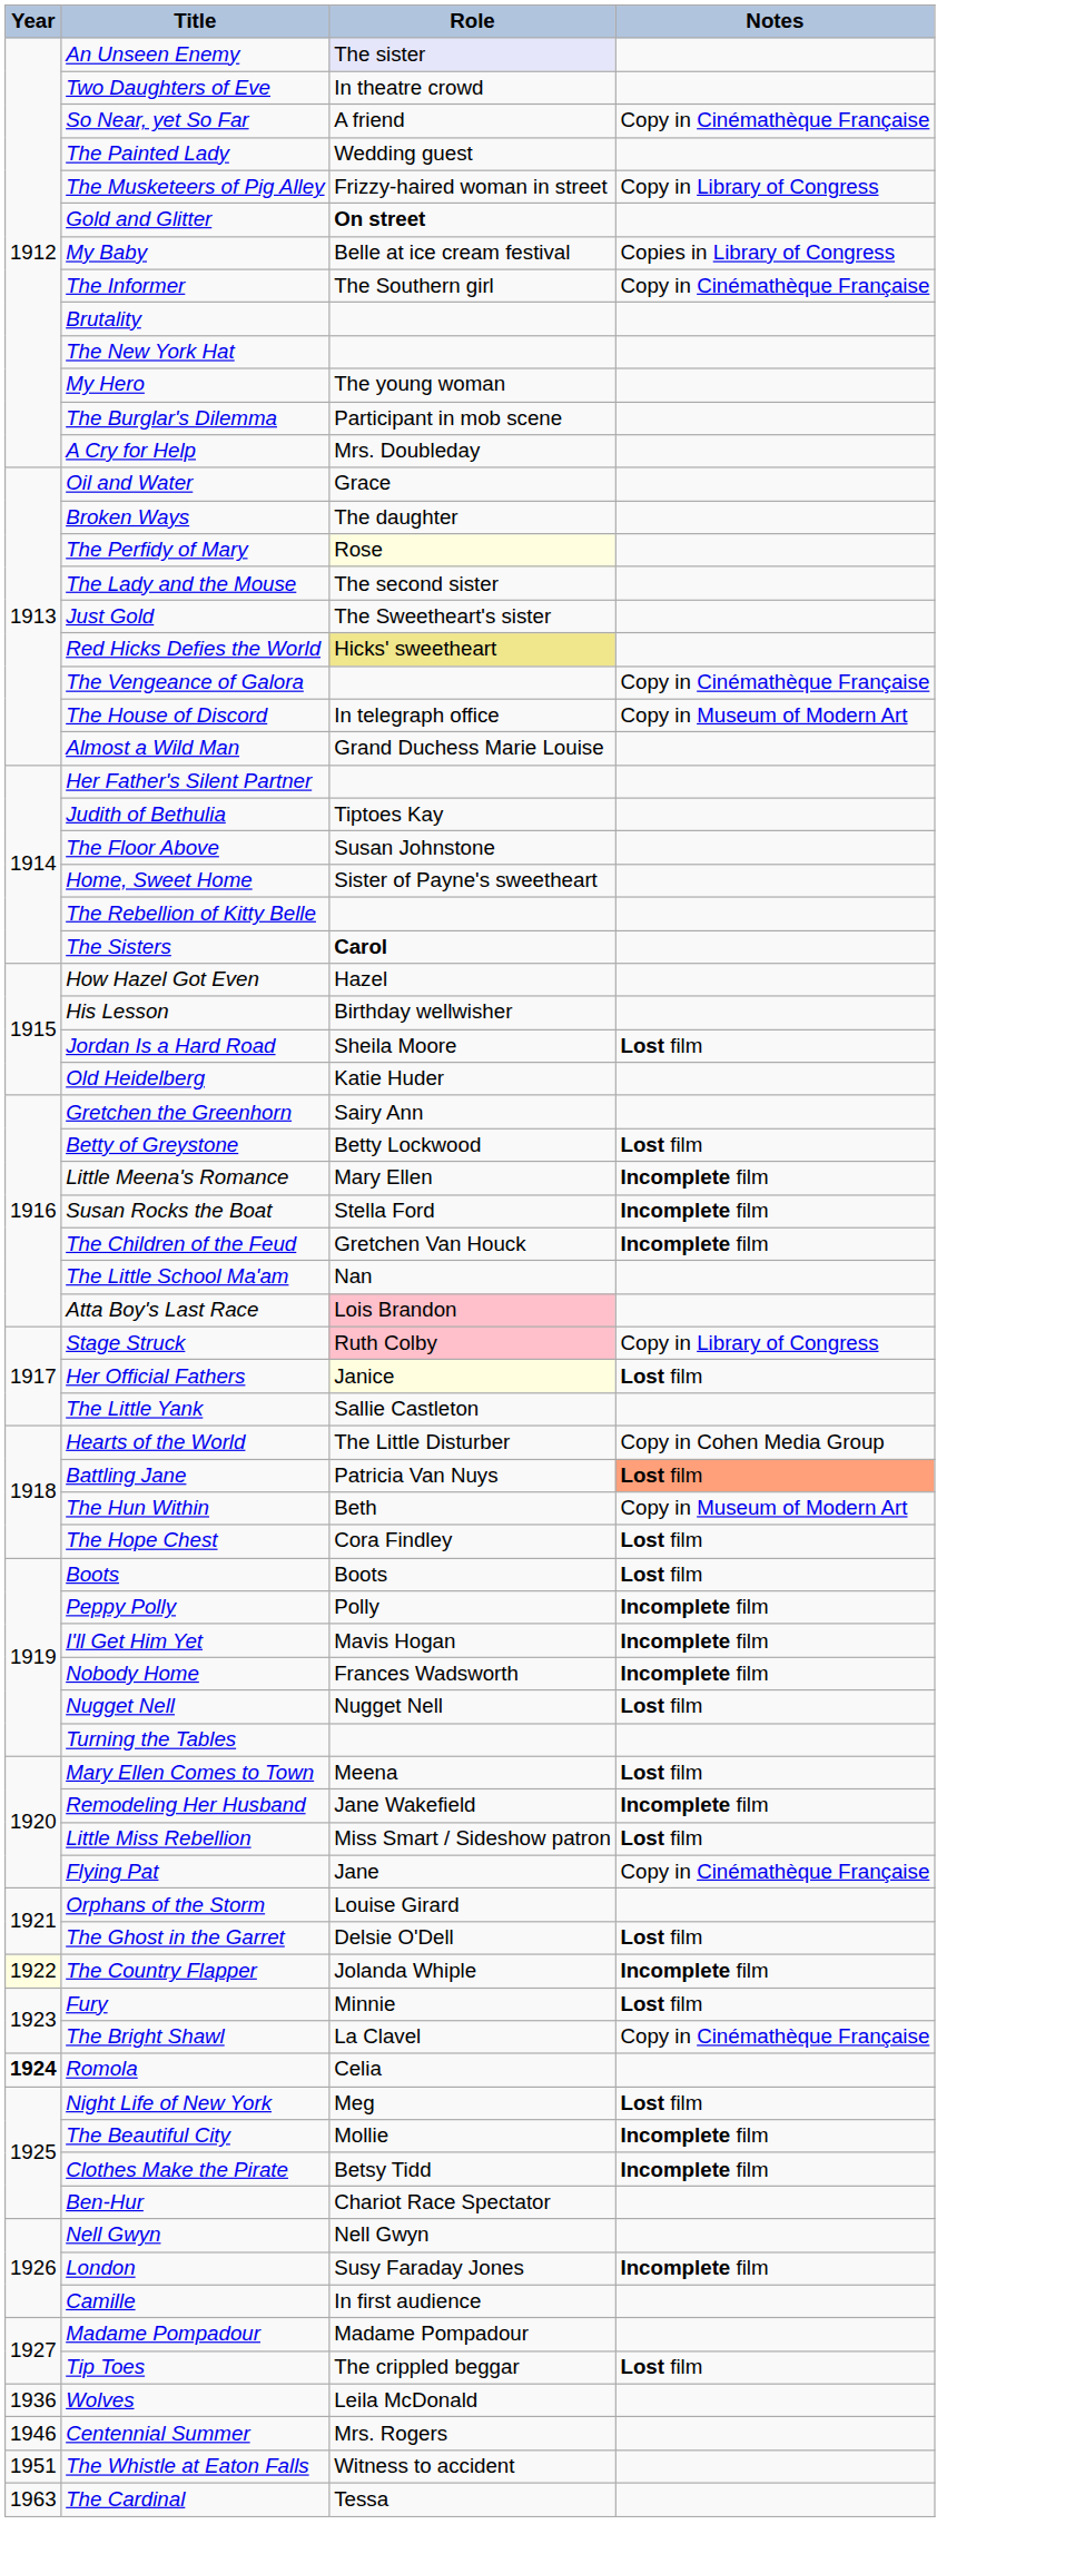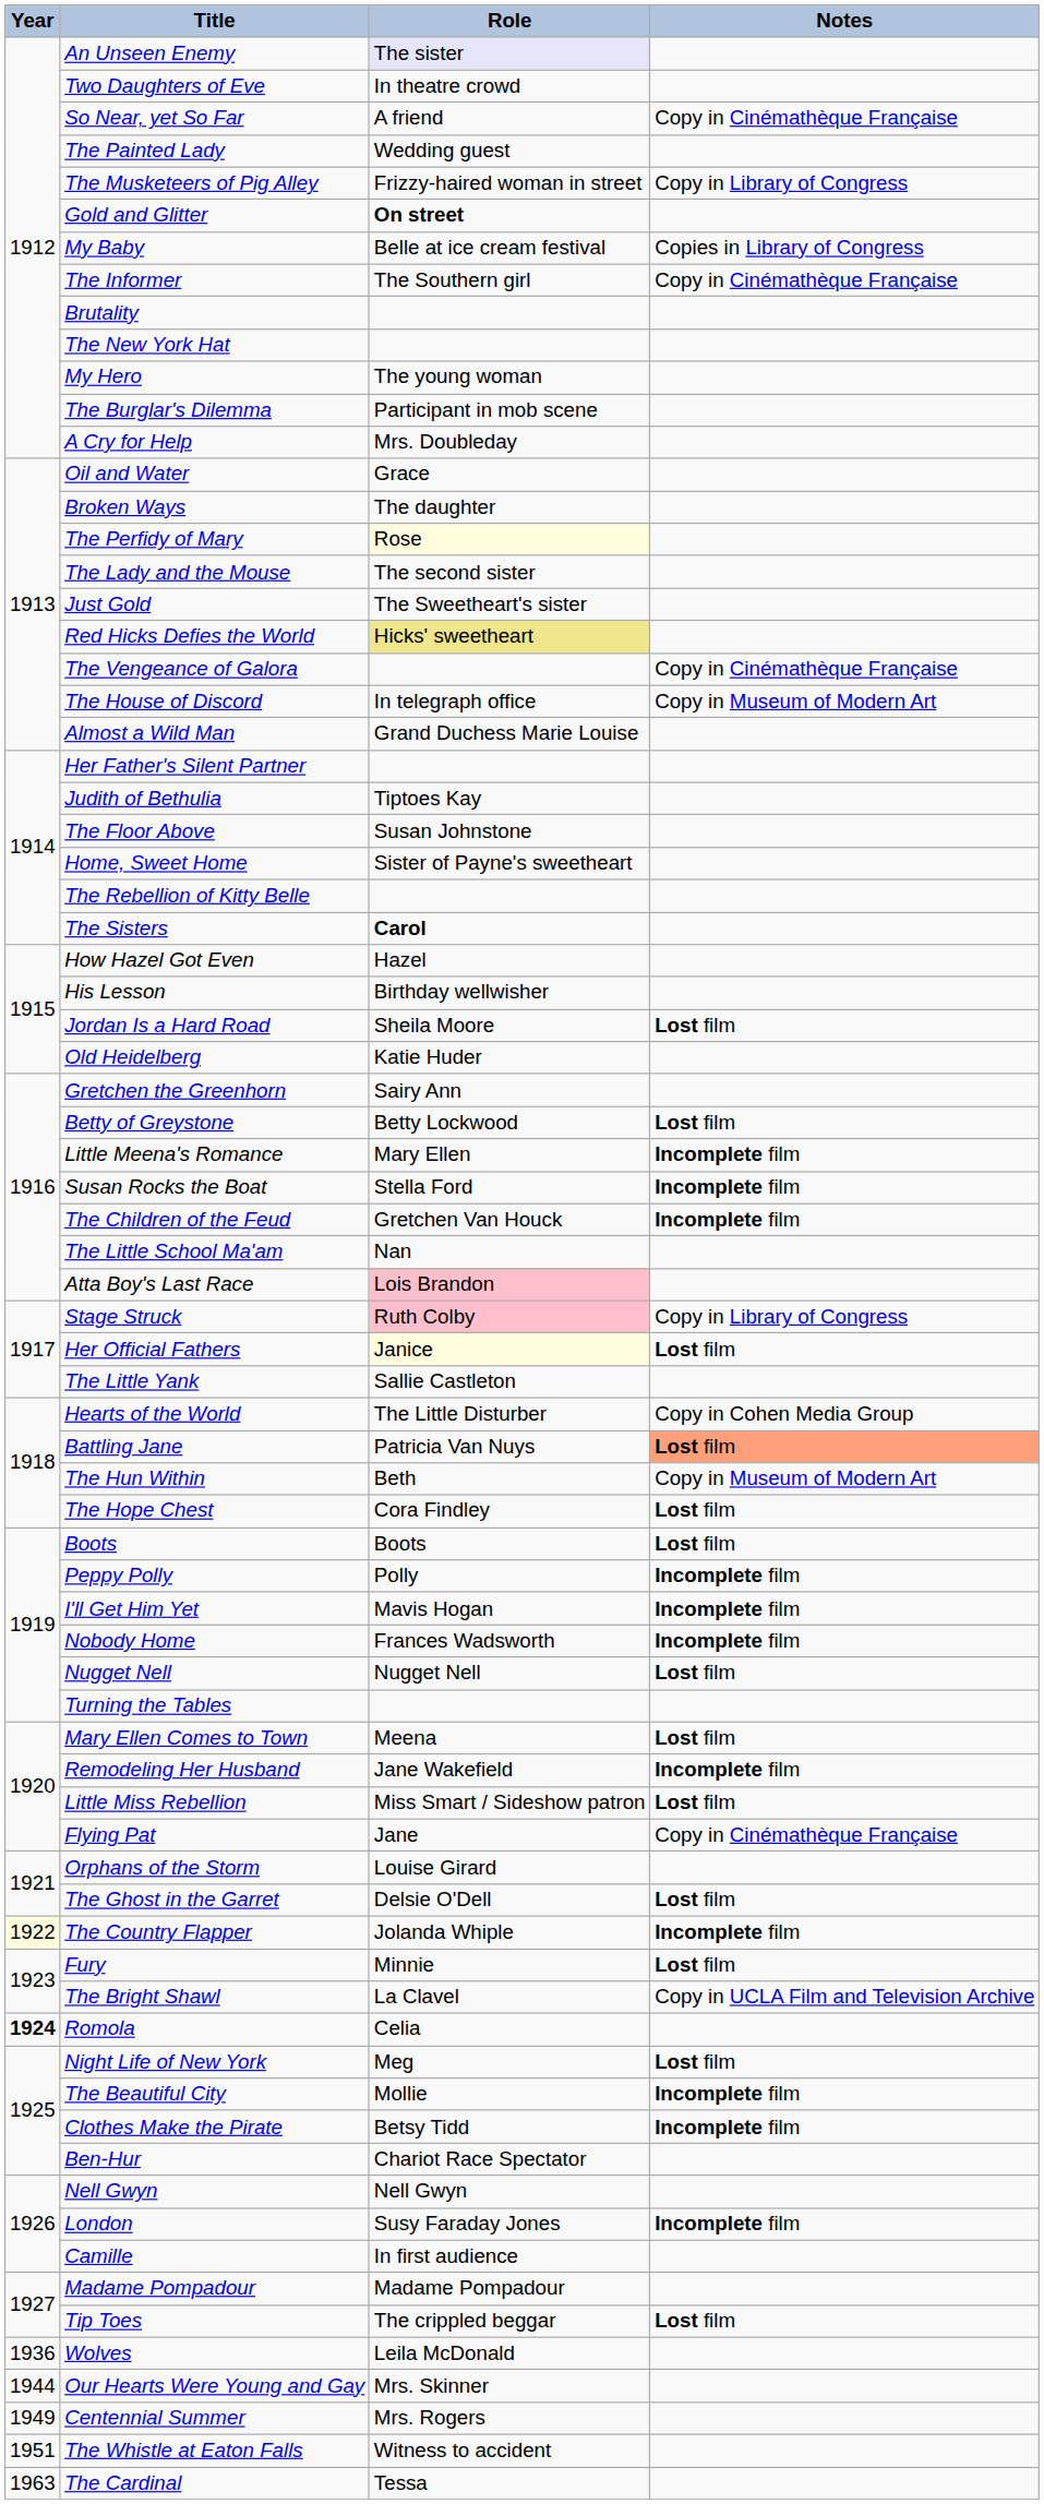The Bright Shawl | Notes: Copy in Cinémathèque Française -> Copy in UCLA Film and Television Archive
+ row: 1944 | Our Hearts Were Young and Gay | Mrs. Skinner
Centennial Summer | Year: 1946 -> 1949
